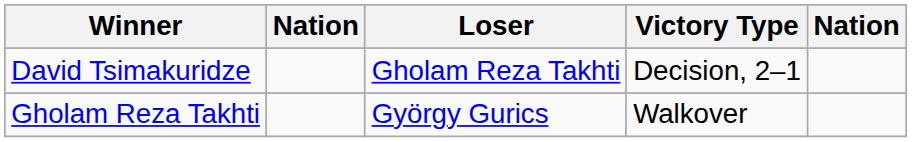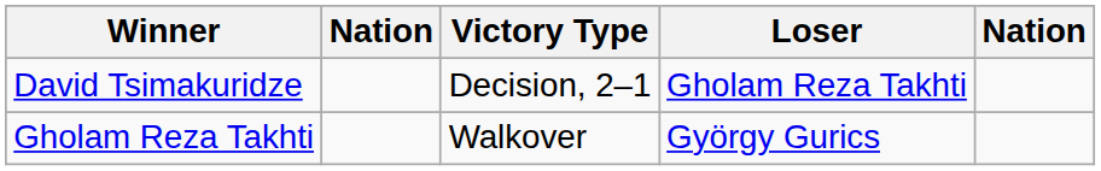columns swapped: Victory Type <-> Loser
